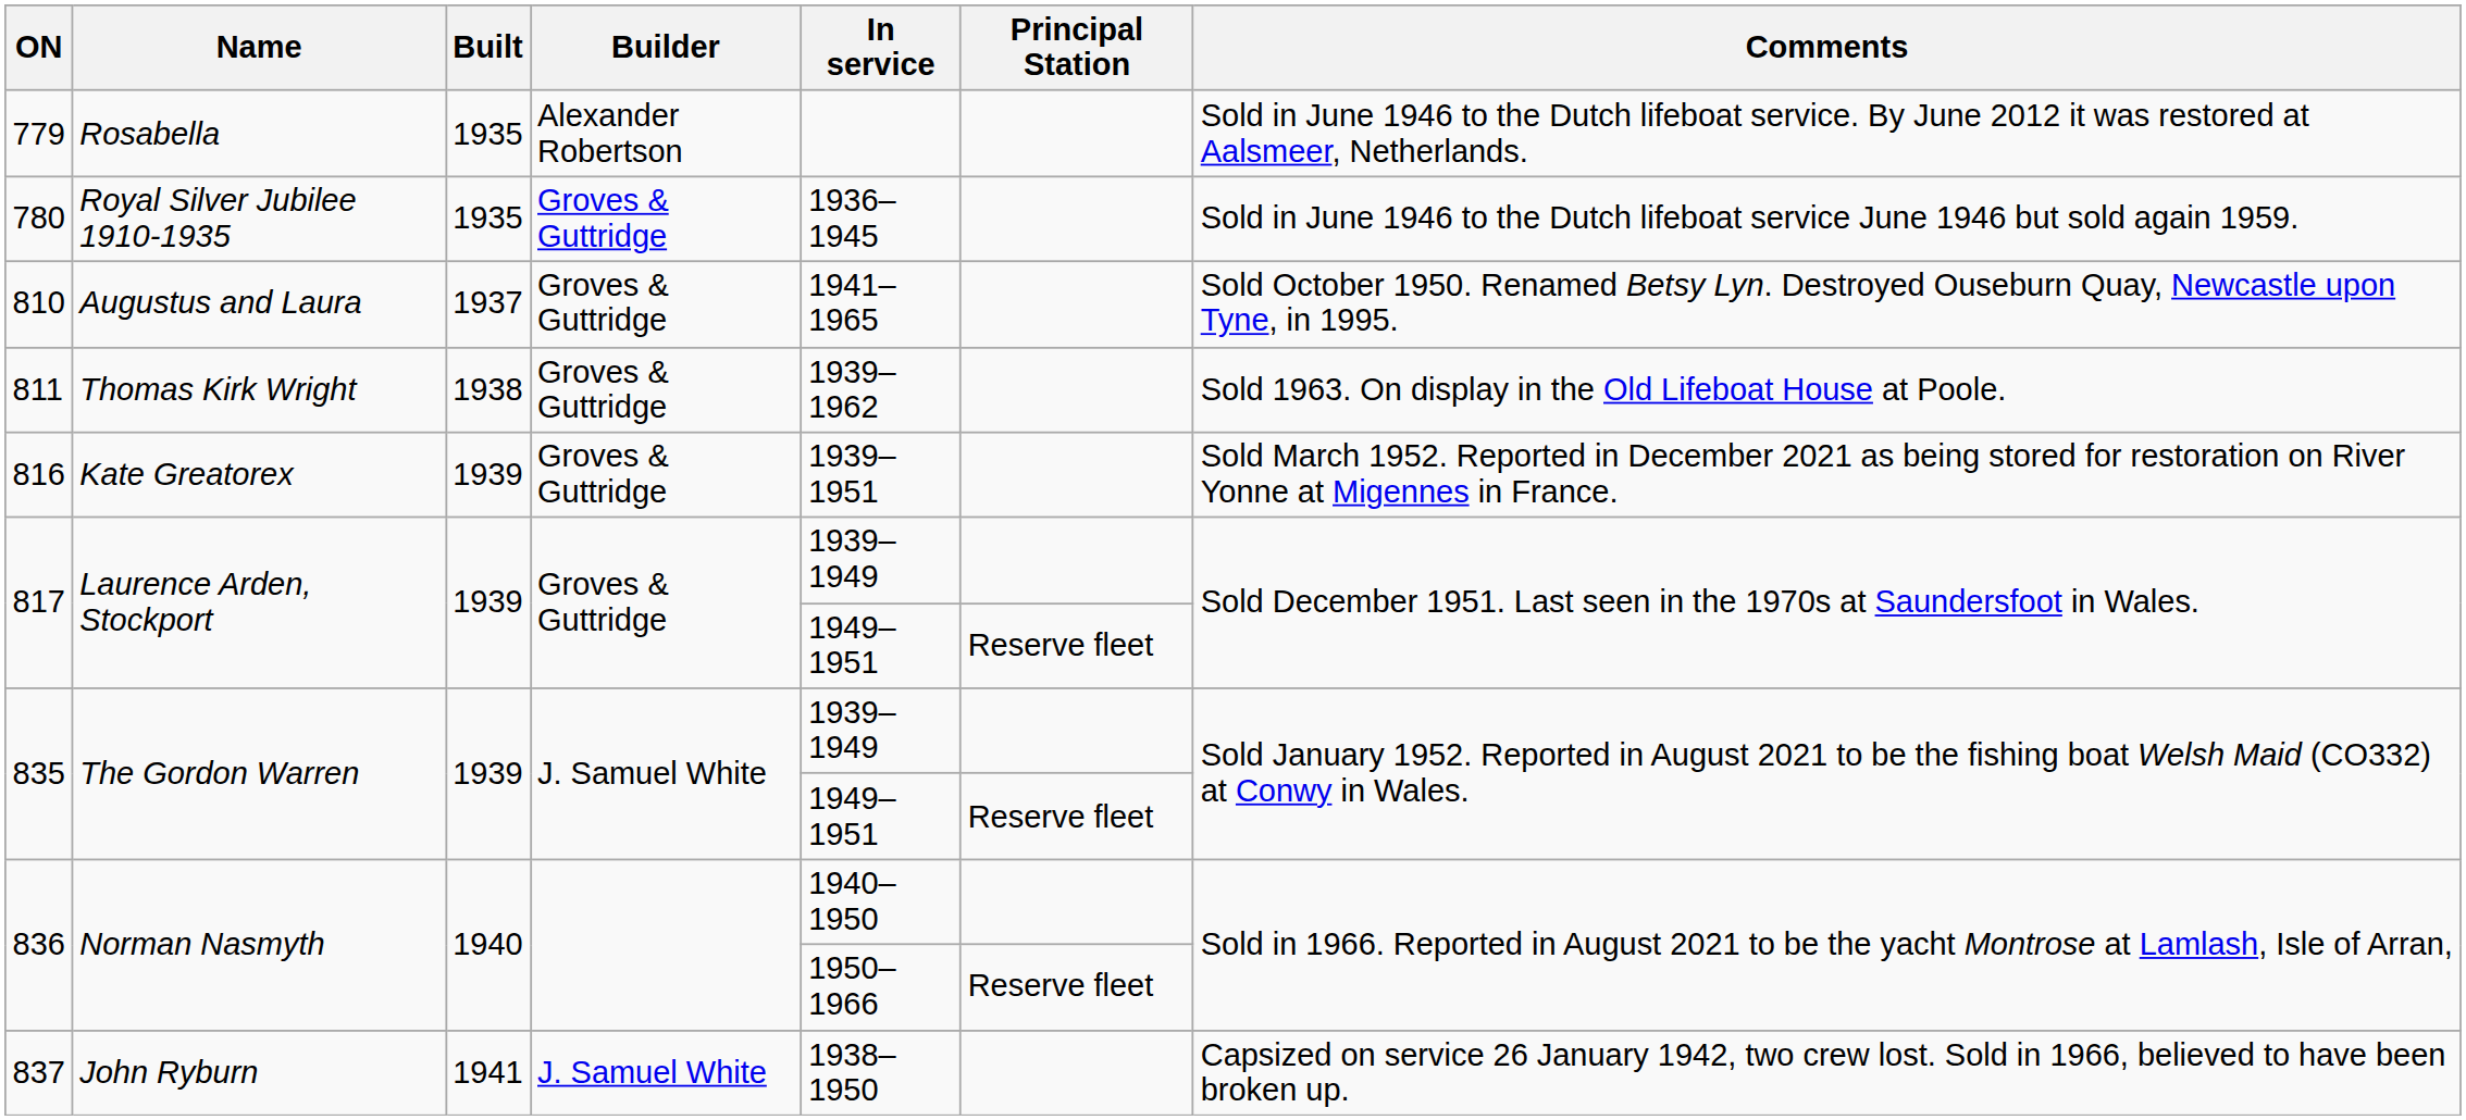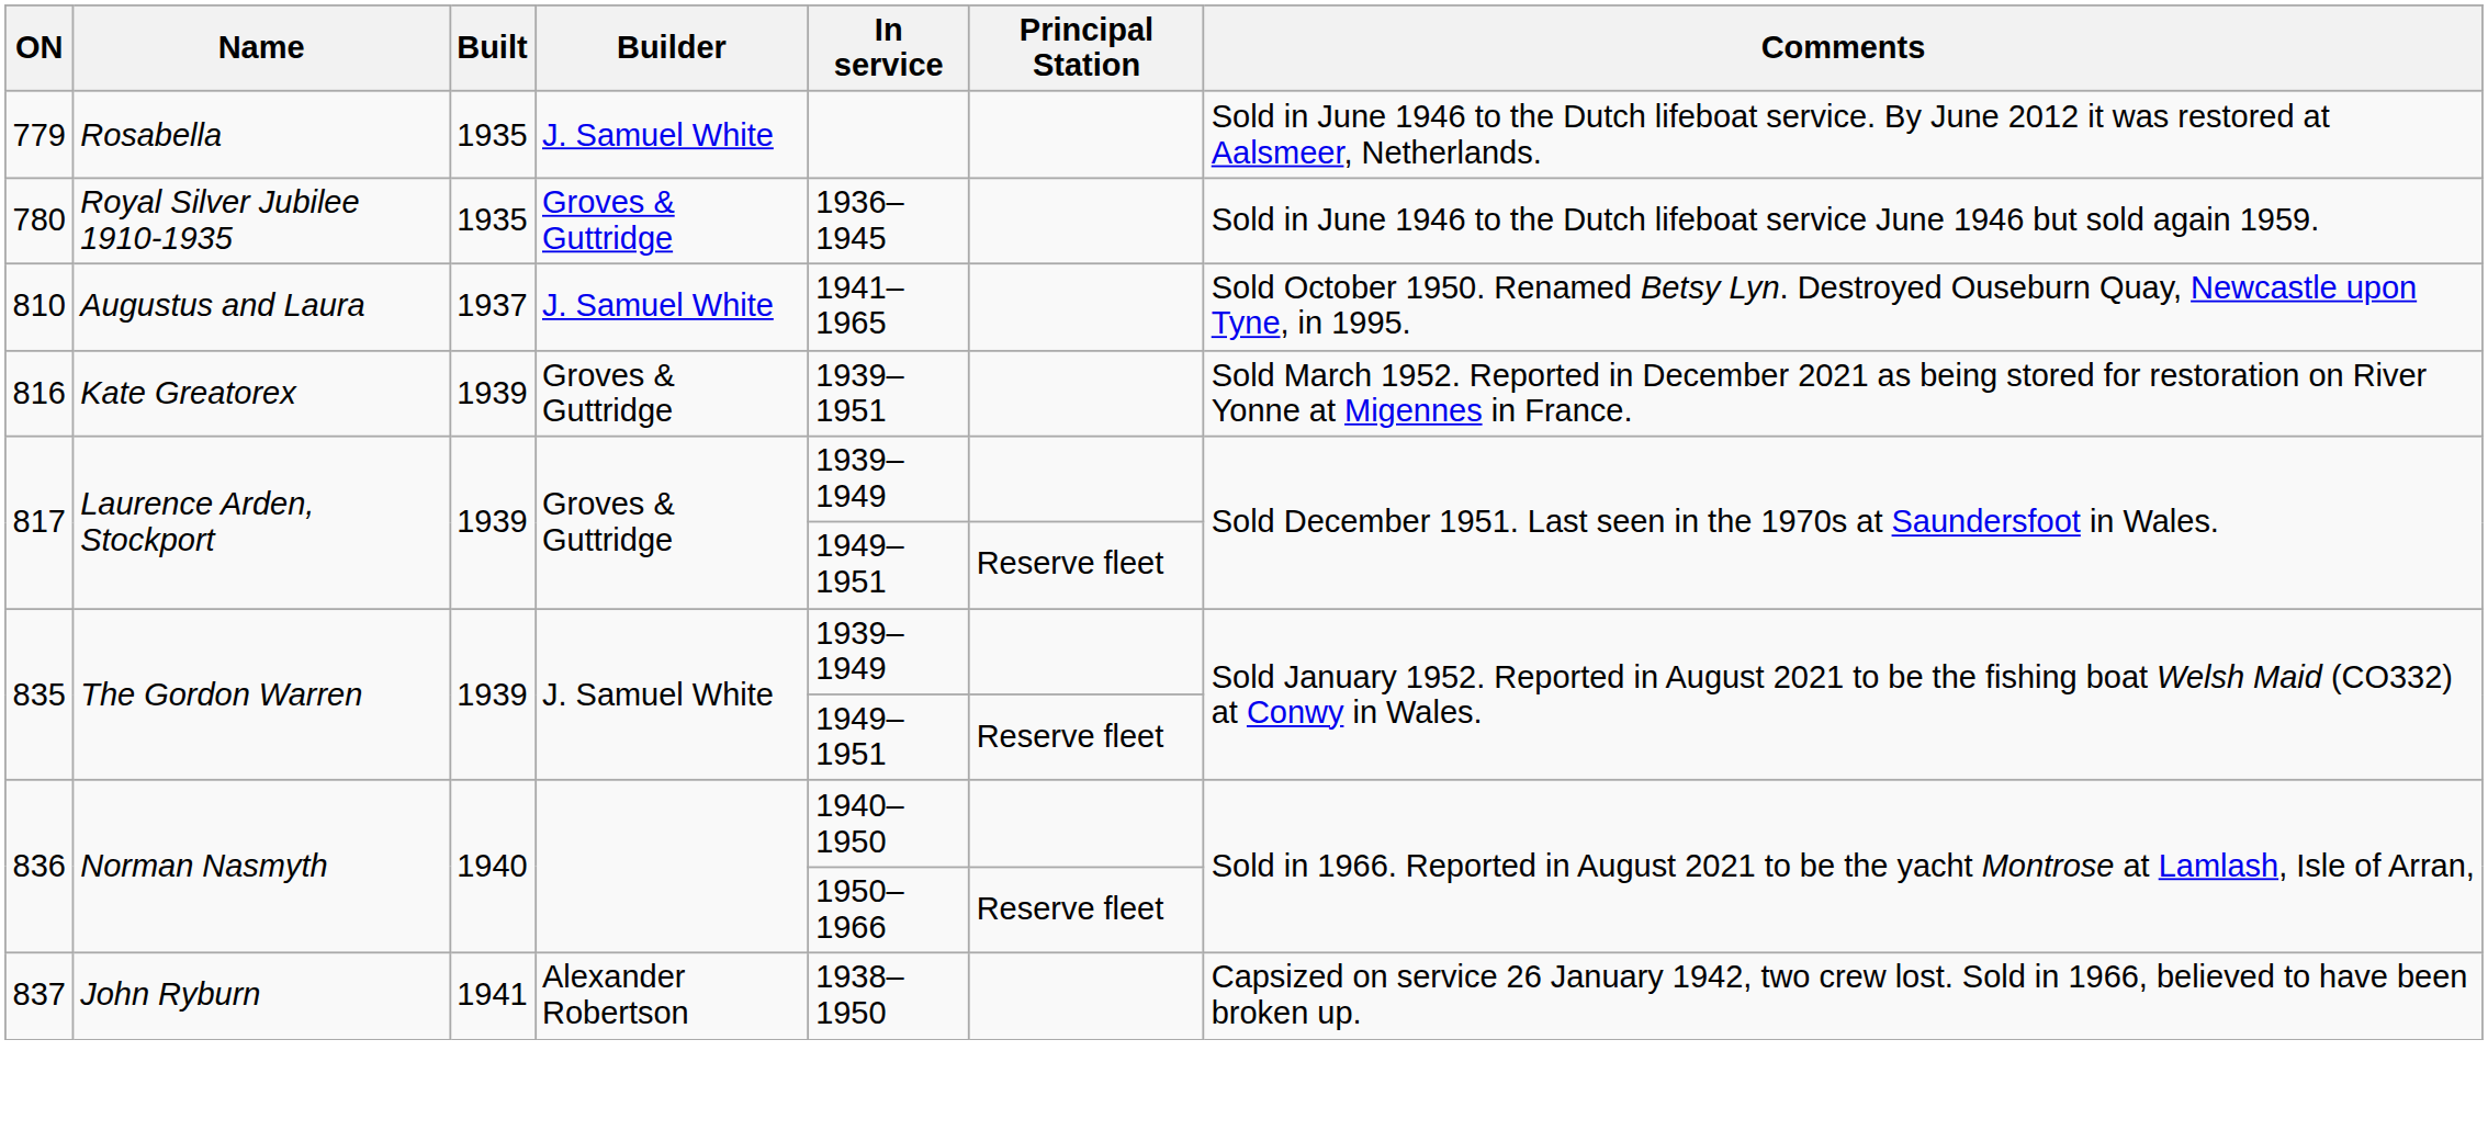779 | Builder: Alexander Robertson -> J. Samuel White
810 | Builder: Groves & Guttridge -> J. Samuel White
- row: 811 | Thomas Kirk Wright | 1938 | Groves & Guttridge | 1939–1962 | Sold 1963. On display in the Old Lifeboat House at Poole.
837 | Builder: J. Samuel White -> Alexander Robertson
